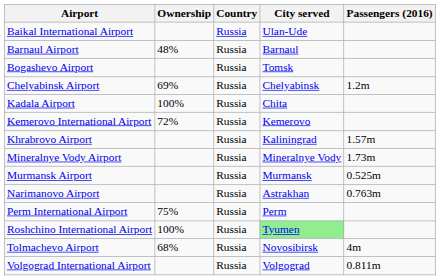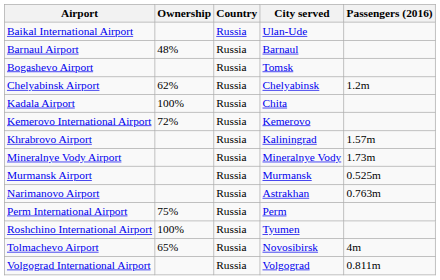Chelyabinsk Airport | Ownership: 69% -> 62%
Roshchino International Airport | City served: lightgreen background -> no background
Tolmachevo Airport | Ownership: 68% -> 65%
